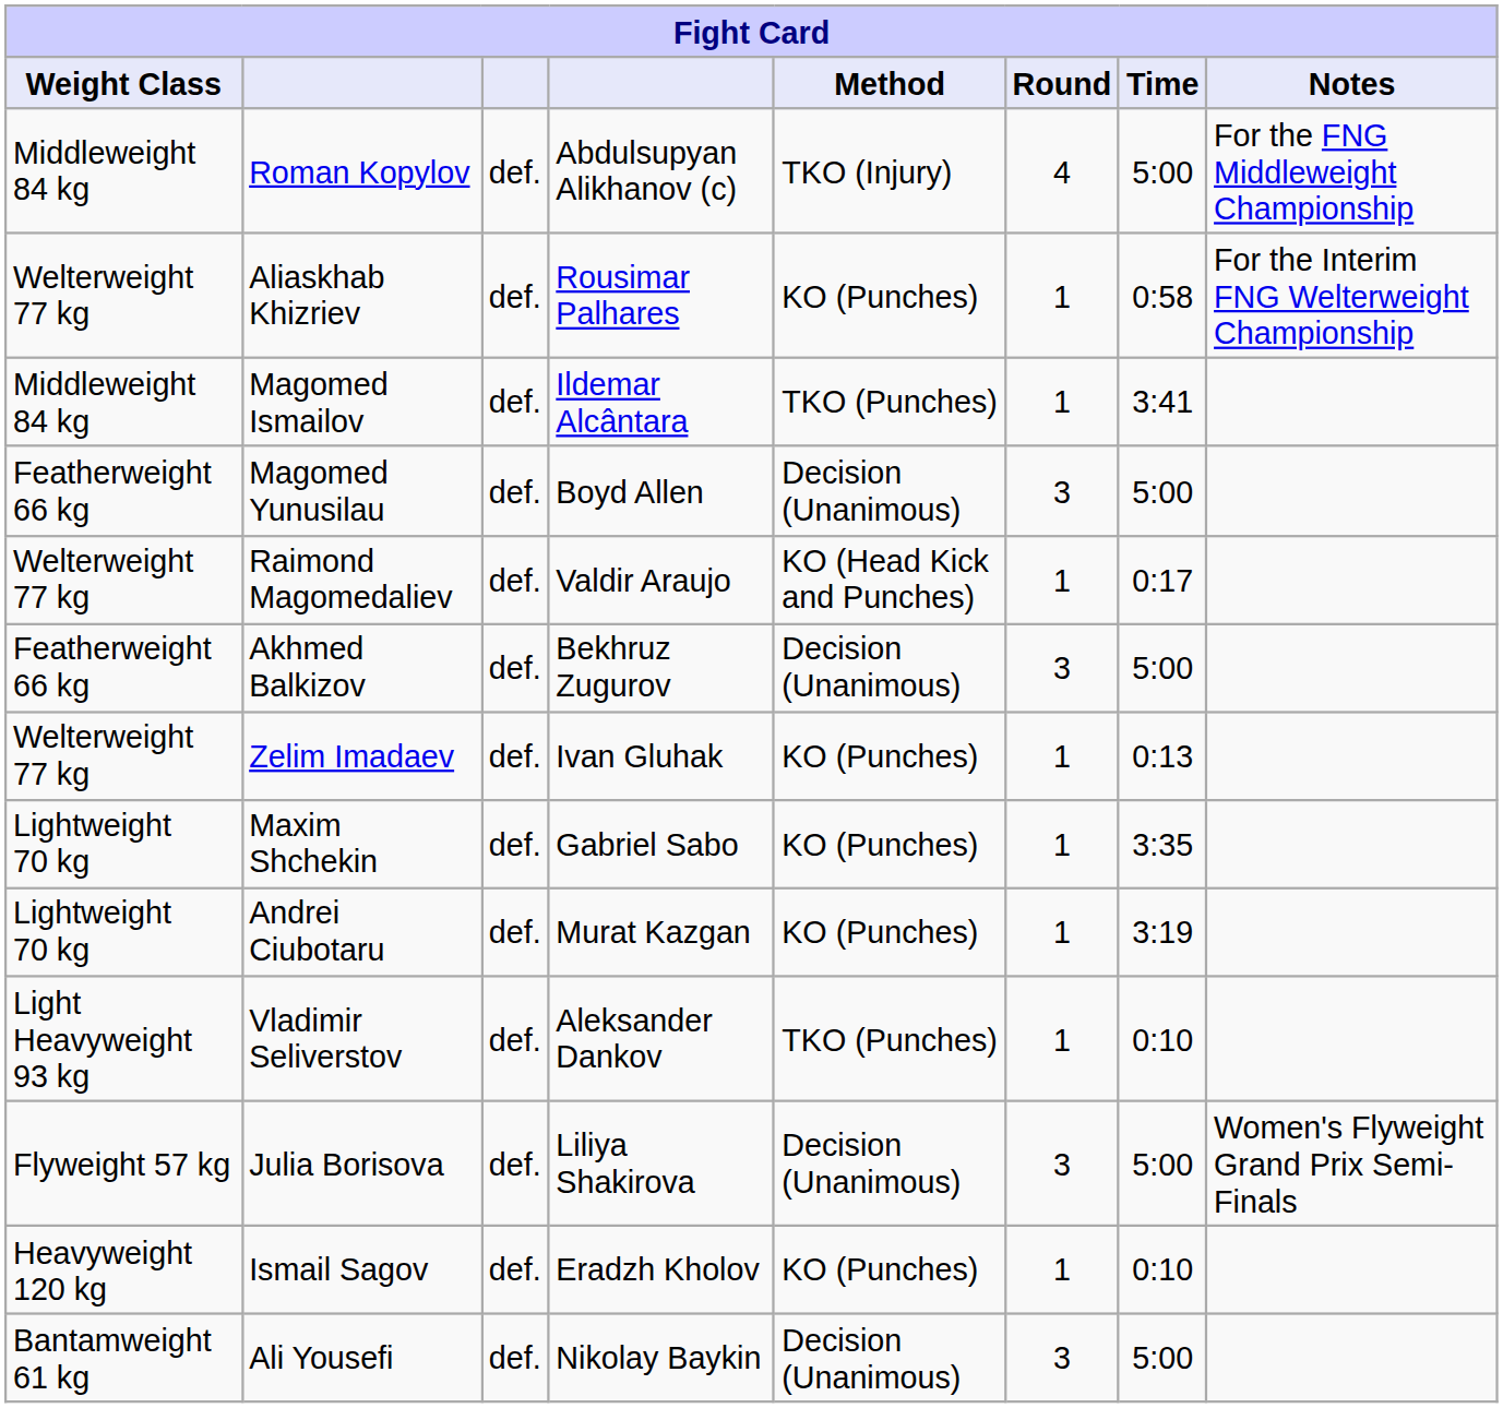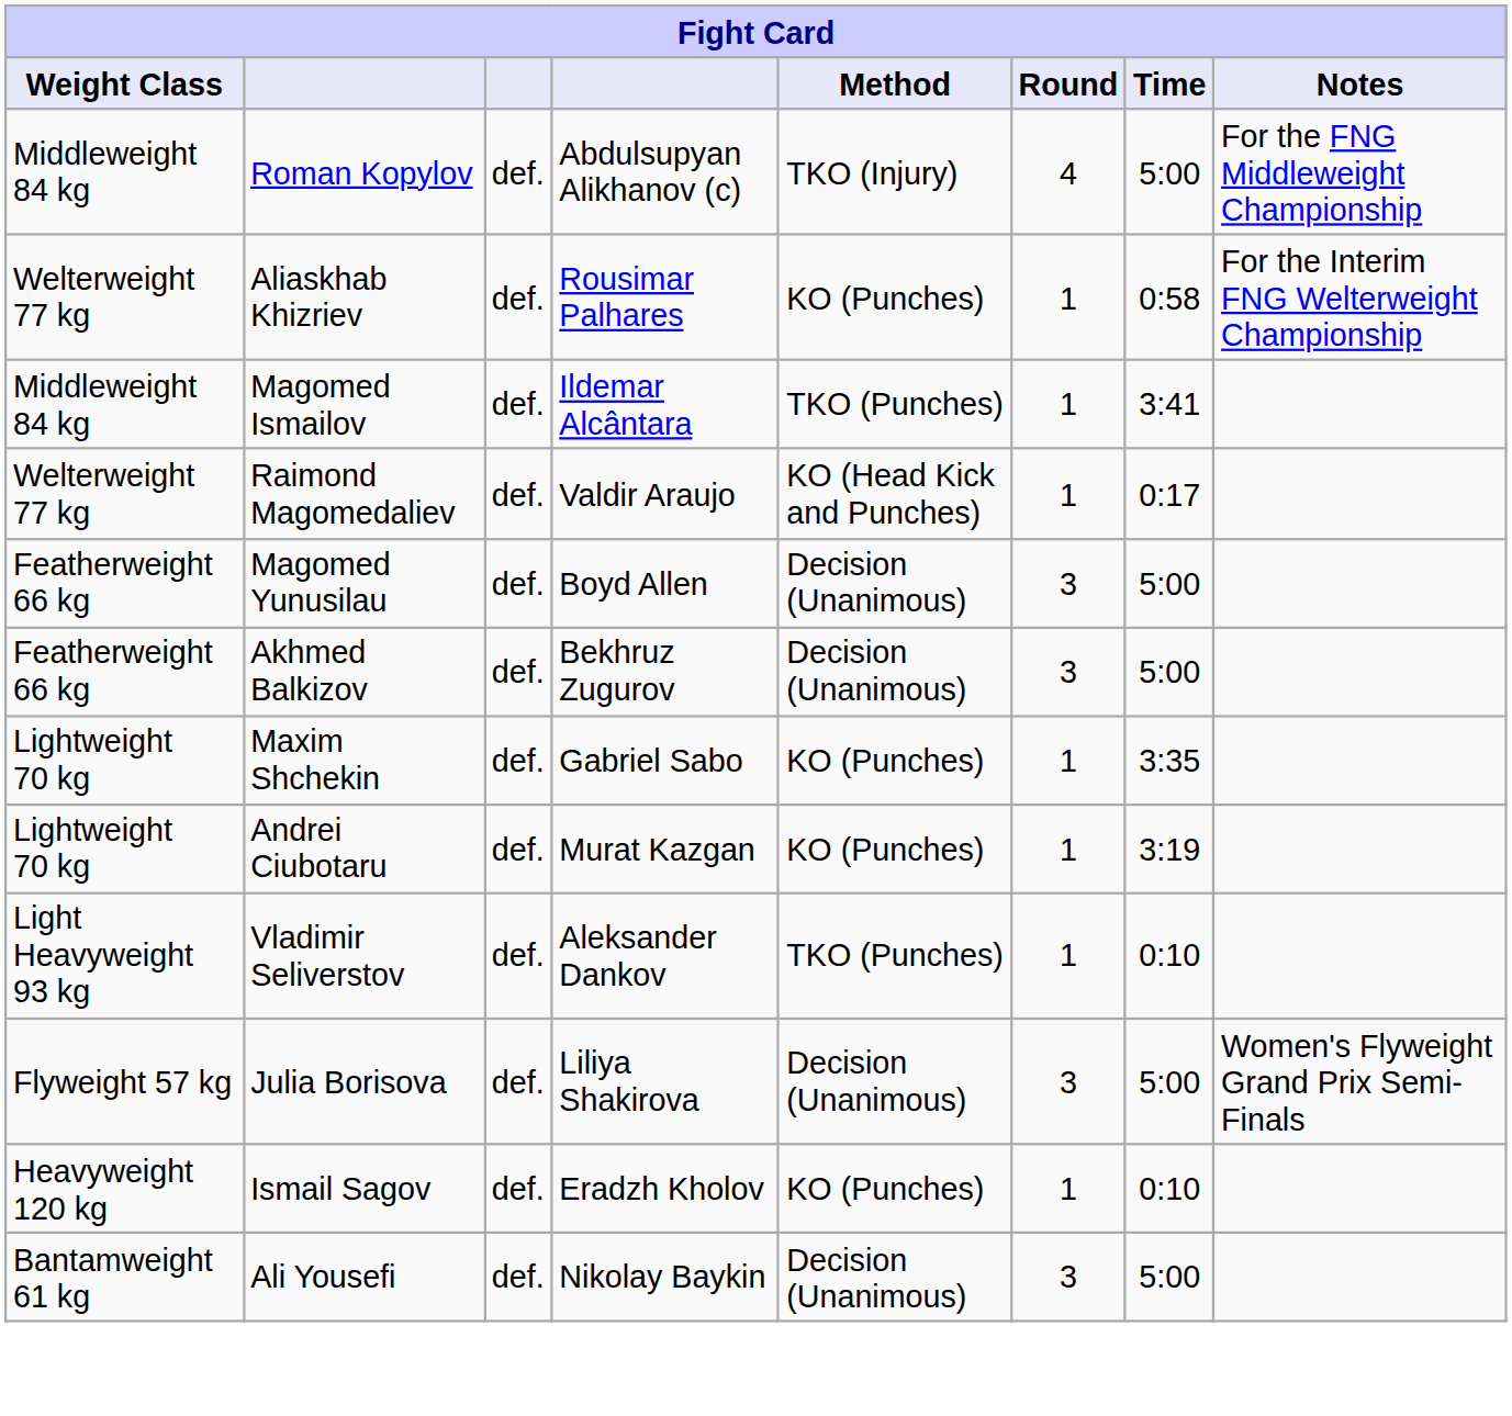rows swapped: Raimond Magomedaliev <-> Magomed Yunusilau
- row: Welterweight 77 kg | Zelim Imadaev | def. | Ivan Gluhak | KO (Punches) | 1 | 0:13
